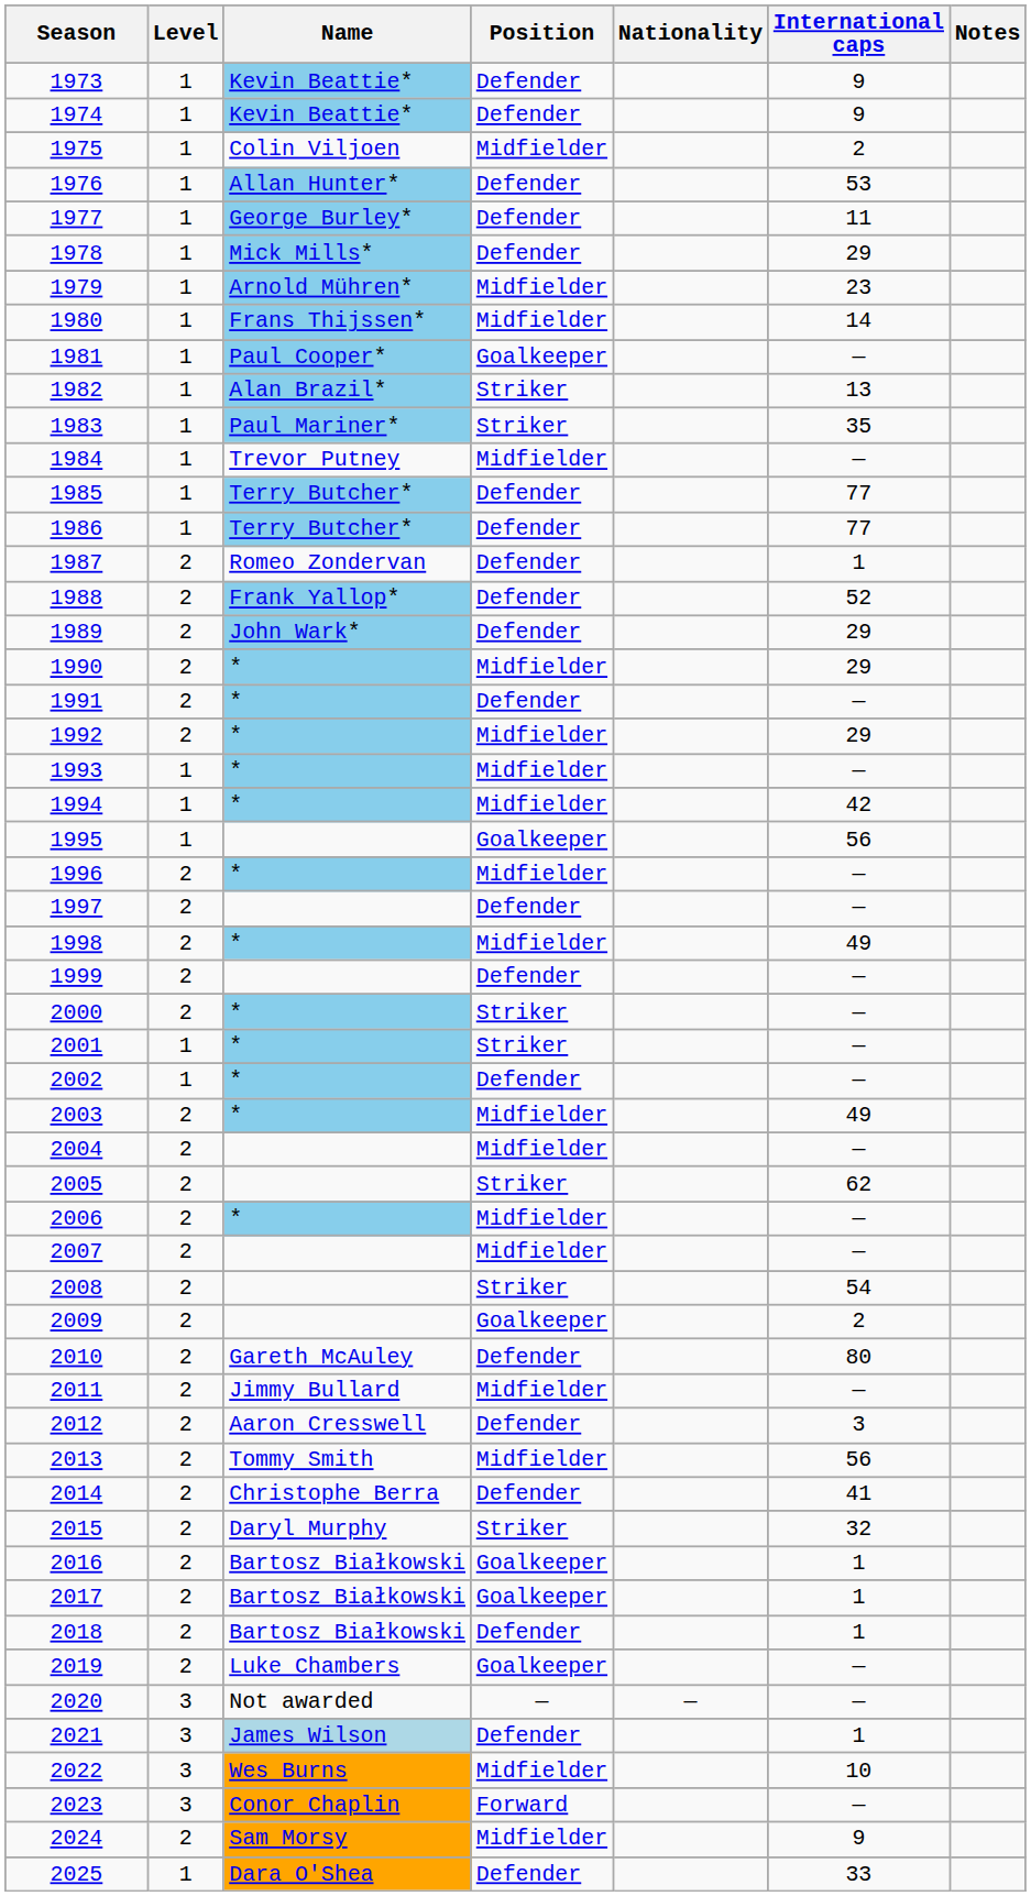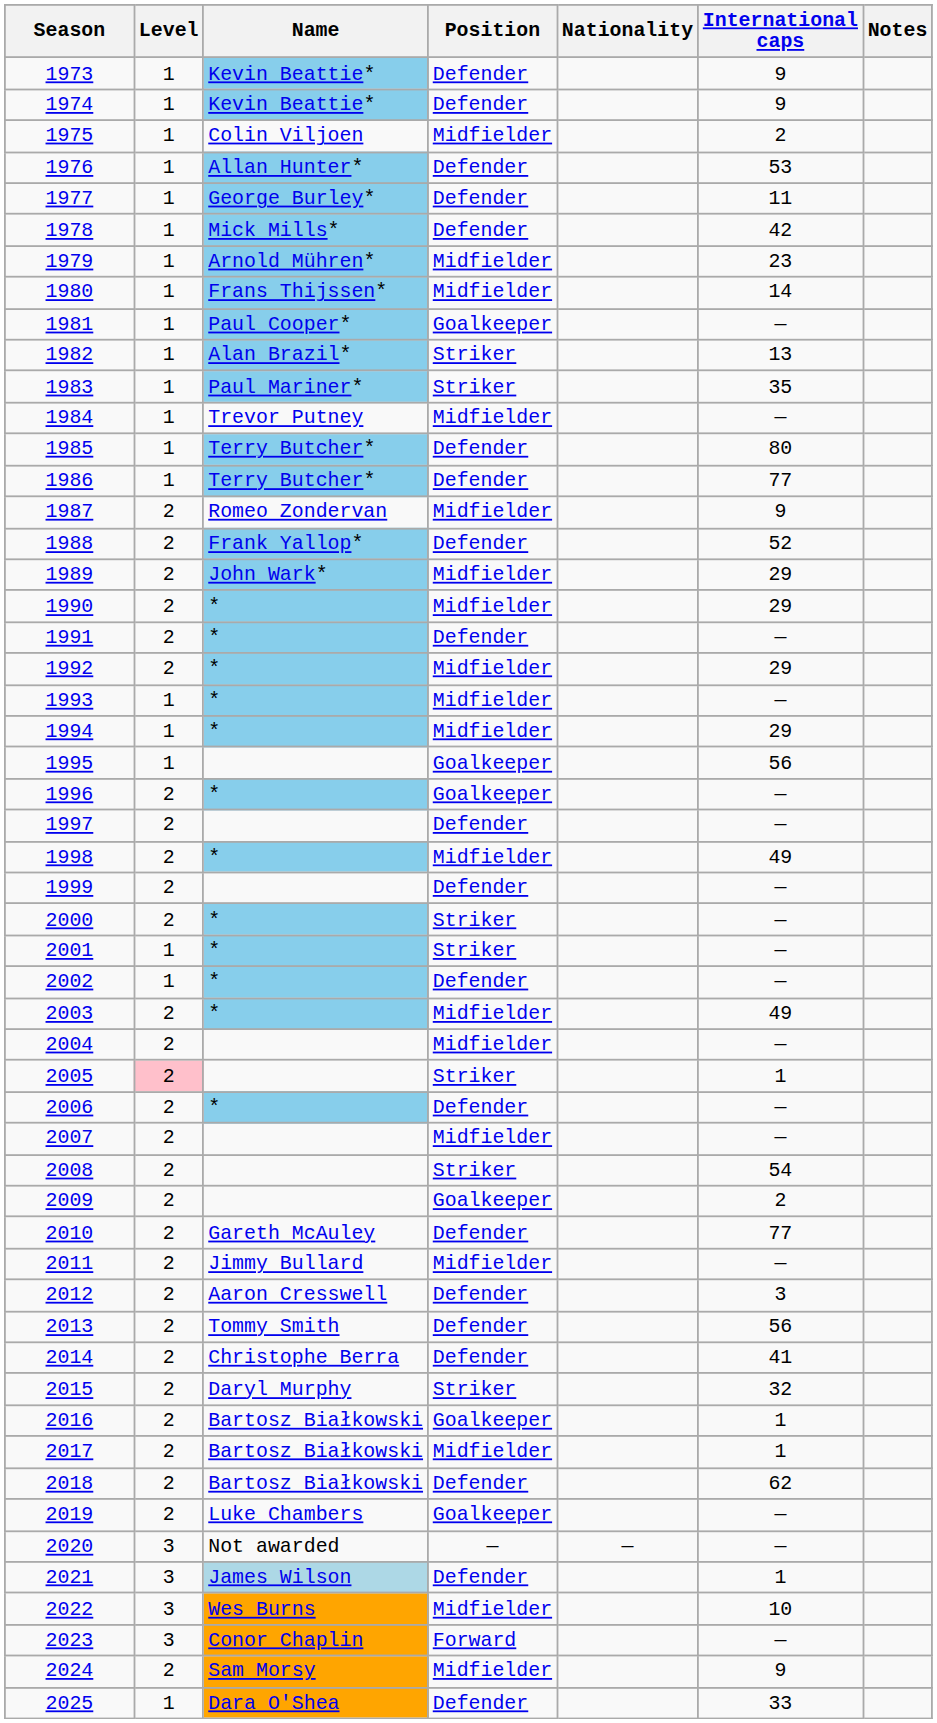1978 | International caps: 29 -> 42
1985 | International caps: 77 -> 80
1987 | Position: Defender -> Midfielder
1987 | International caps: 1 -> 9
1989 | Position: Defender -> Midfielder
1994 | International caps: 42 -> 29
1996 | Position: Midfielder -> Goalkeeper
2005 | Level: no background -> pink background
2005 | International caps: 62 -> 1
2006 | Position: Midfielder -> Defender
2010 | International caps: 80 -> 77
2013 | Position: Midfielder -> Defender
2017 | Position: Goalkeeper -> Midfielder
2018 | International caps: 1 -> 62
